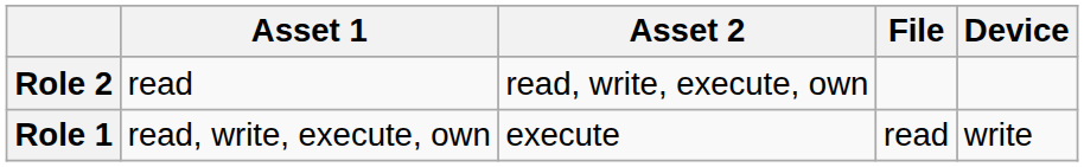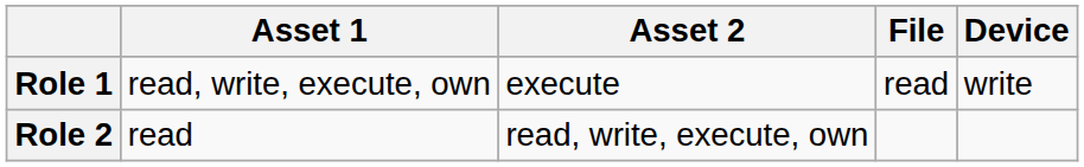rows swapped: Role 1 <-> Role 2
